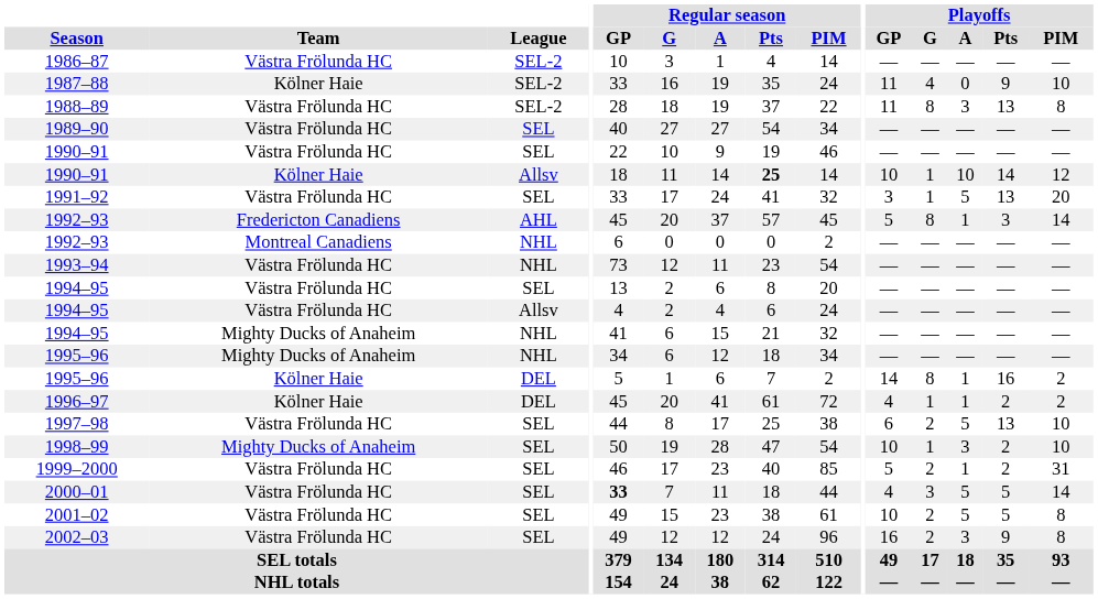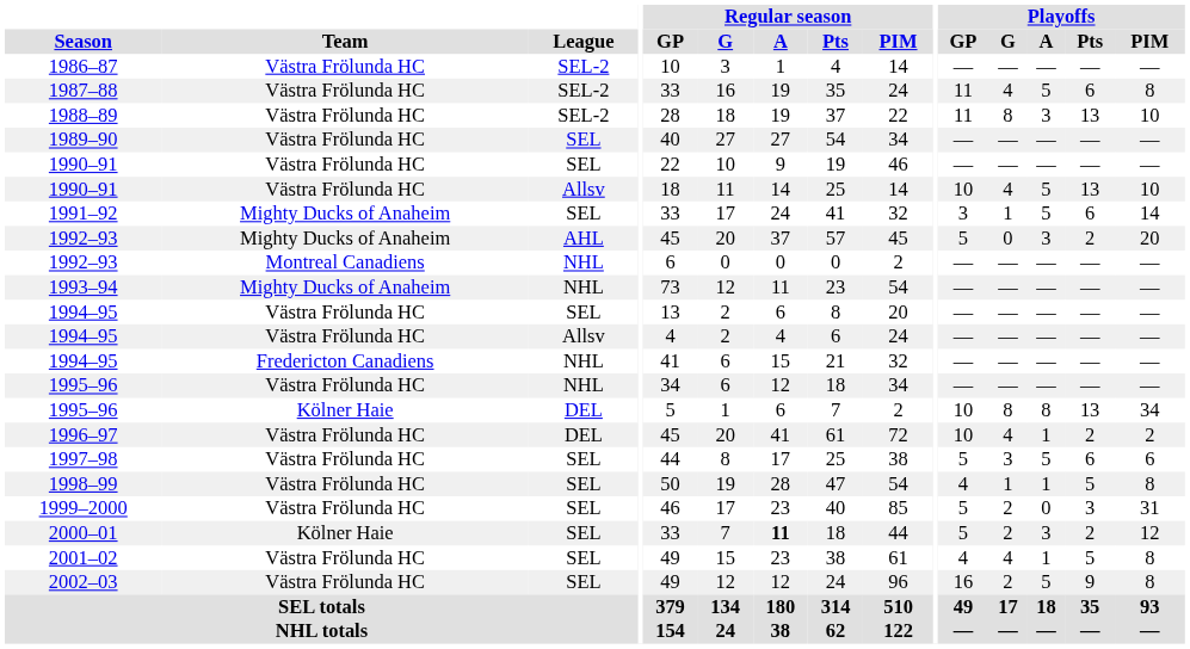1987–88 | Team: Kölner Haie -> Västra Frölunda HC
1987–88 | Playoffs / A: 0 -> 5
1987–88 | Playoffs / Pts: 9 -> 6
1987–88 | Playoffs / PIM: 10 -> 8
1988–89 | Playoffs / PIM: 8 -> 10
1990–91 / Allsv | Team: Kölner Haie -> Västra Frölunda HC
1990–91 / Allsv | Regular season / Pts: bold -> normal
1990–91 / Allsv | Playoffs / G: 1 -> 4
1990–91 / Allsv | Playoffs / A: 10 -> 5
1990–91 / Allsv | Playoffs / Pts: 14 -> 13
1990–91 / Allsv | Playoffs / PIM: 12 -> 10
1991–92 | Team: Västra Frölunda HC -> Mighty Ducks of Anaheim
1991–92 | Playoffs / Pts: 13 -> 6
1991–92 | Playoffs / PIM: 20 -> 14
1992–93 / AHL | Team: Fredericton Canadiens -> Mighty Ducks of Anaheim
1992–93 / AHL | Playoffs / G: 8 -> 0
1992–93 / AHL | Playoffs / A: 1 -> 3
1992–93 / AHL | Playoffs / Pts: 3 -> 2
1992–93 / AHL | Playoffs / PIM: 14 -> 20
1993–94 | Team: Västra Frölunda HC -> Mighty Ducks of Anaheim
1994–95 / NHL | Team: Mighty Ducks of Anaheim -> Fredericton Canadiens
1995–96 / NHL | Team: Mighty Ducks of Anaheim -> Västra Frölunda HC
1995–96 / DEL | Playoffs / GP: 14 -> 10
1995–96 / DEL | Playoffs / A: 1 -> 8
1995–96 / DEL | Playoffs / Pts: 16 -> 13
1995–96 / DEL | Playoffs / PIM: 2 -> 34
1996–97 | Team: Kölner Haie -> Västra Frölunda HC
1996–97 | Playoffs / GP: 4 -> 10
1996–97 | Playoffs / G: 1 -> 4
1997–98 | Playoffs / GP: 6 -> 5
1997–98 | Playoffs / G: 2 -> 3
1997–98 | Playoffs / Pts: 13 -> 6
1997–98 | Playoffs / PIM: 10 -> 6
1998–99 | Team: Mighty Ducks of Anaheim -> Västra Frölunda HC
1998–99 | Playoffs / GP: 10 -> 4
1998–99 | Playoffs / A: 3 -> 1
1998–99 | Playoffs / Pts: 2 -> 5
1998–99 | Playoffs / PIM: 10 -> 8
1999–2000 | Playoffs / A: 1 -> 0
1999–2000 | Playoffs / Pts: 2 -> 3
2000–01 | Team: Västra Frölunda HC -> Kölner Haie
2000–01 | Regular season / GP: bold -> normal
2000–01 | Regular season / A: normal -> bold
2000–01 | Playoffs / GP: 4 -> 5
2000–01 | Playoffs / G: 3 -> 2
2000–01 | Playoffs / A: 5 -> 3
2000–01 | Playoffs / Pts: 5 -> 2
2000–01 | Playoffs / PIM: 14 -> 12
2001–02 | Playoffs / GP: 10 -> 4
2001–02 | Playoffs / G: 2 -> 4
2001–02 | Playoffs / A: 5 -> 1
2002–03 | Playoffs / A: 3 -> 5
